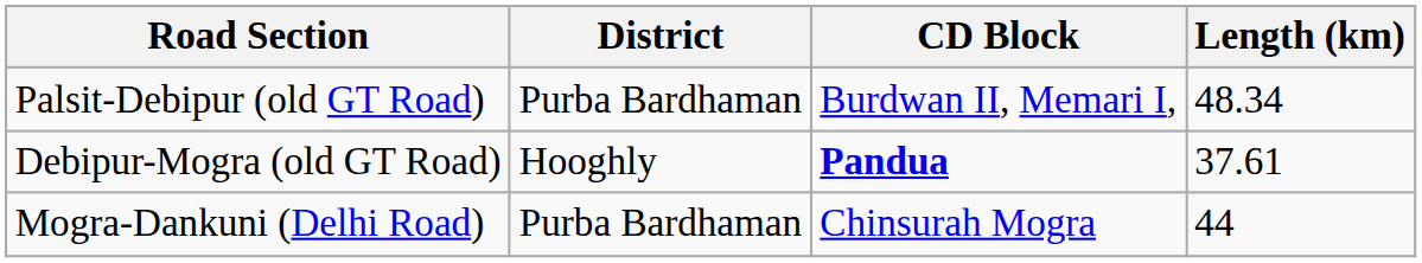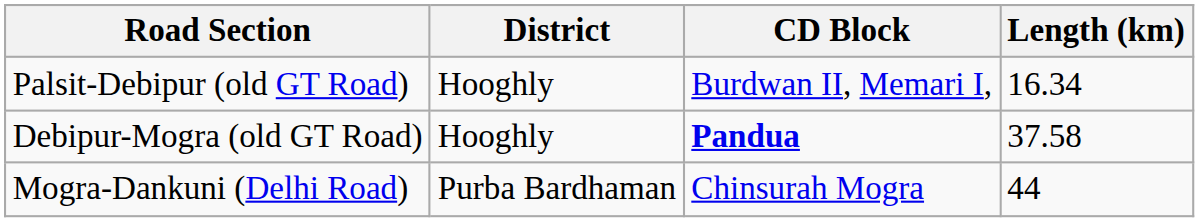Palsit-Debipur (old GT Road) | District: Purba Bardhaman -> Hooghly
Palsit-Debipur (old GT Road) | Length (km): 48.34 -> 16.34
Debipur-Mogra (old GT Road) | Length (km): 37.61 -> 37.58
